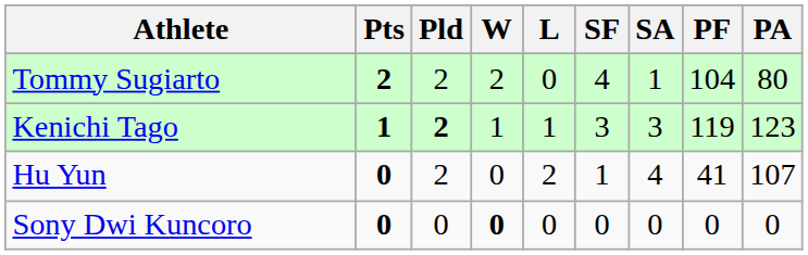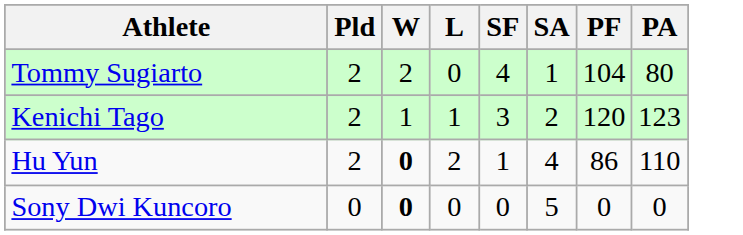- column: Pts | 2 | 1 | 0 | 0
Kenichi Tago | Pld: bold -> normal
Kenichi Tago | SA: 3 -> 2
Kenichi Tago | PF: 119 -> 120
Hu Yun | W: normal -> bold
Hu Yun | PF: 41 -> 86
Hu Yun | PA: 107 -> 110
Sony Dwi Kuncoro | SA: 0 -> 5
